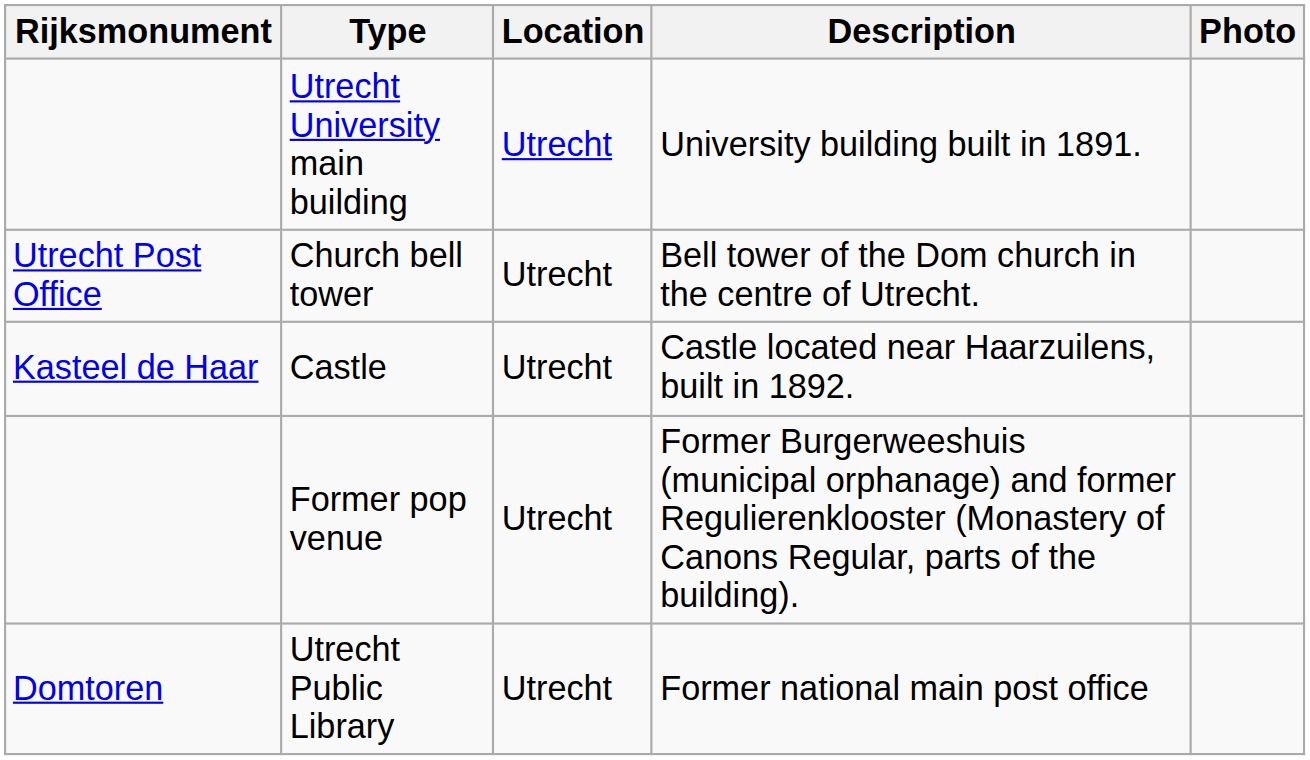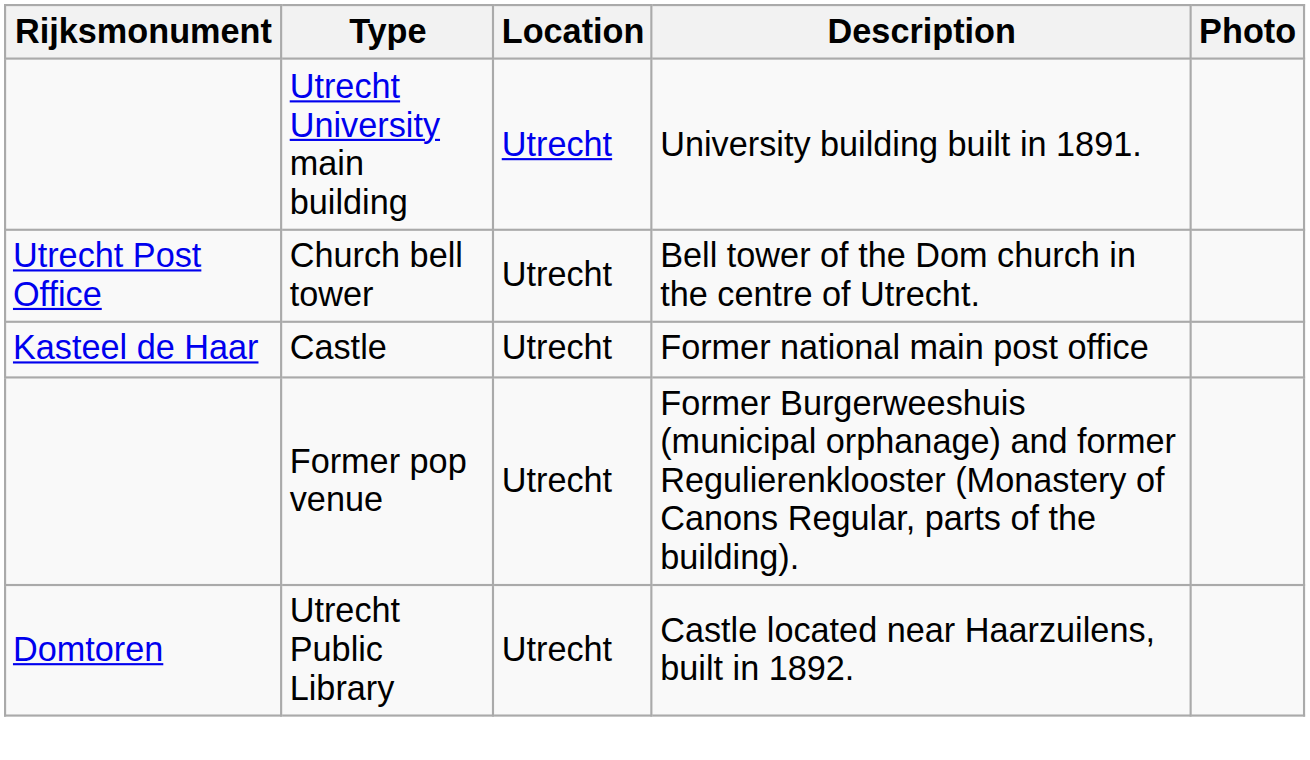Castle | Description: Castle located near Haarzuilens, built in 1892. -> Former national main post office
Utrecht Public Library | Description: Former national main post office -> Castle located near Haarzuilens, built in 1892.
